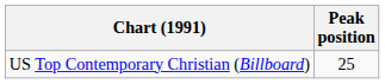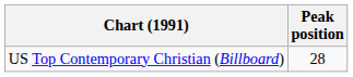US Top Contemporary Christian (Billboard) | Peak position: 25 -> 28
